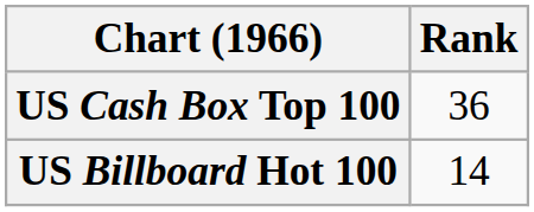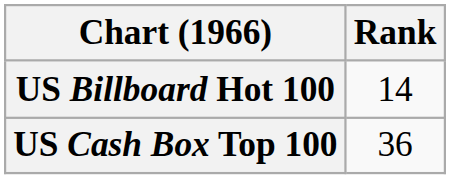rows swapped: US Billboard Hot 100 <-> US Cash Box Top 100
